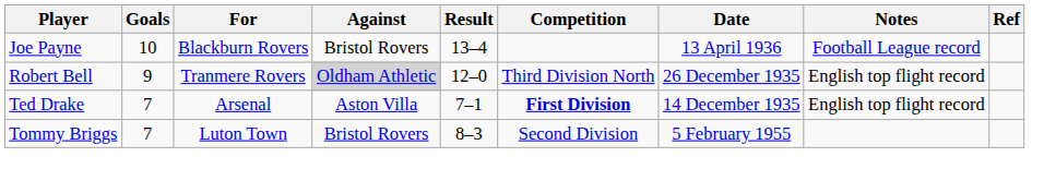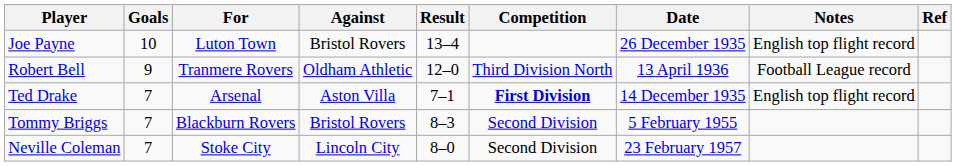Joe Payne | For: Blackburn Rovers -> Luton Town
Joe Payne | Date: 13 April 1936 -> 26 December 1935
Joe Payne | Notes: Football League record -> English top flight record
Robert Bell | Against: lightgrey background -> no background
Robert Bell | Date: 26 December 1935 -> 13 April 1936
Robert Bell | Notes: English top flight record -> Football League record
Tommy Briggs | For: Luton Town -> Blackburn Rovers
+ row: Neville Coleman | 7 | Stoke City | Lincoln City | 8–0 | Second Division | 23 February 1957
